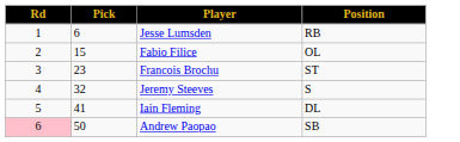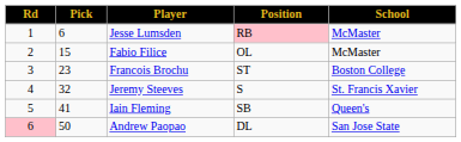+ column: School | McMaster | McMaster | Boston College | St. Francis Xavier | Queen's | San Jose State
Jesse Lumsden | Position: no background -> pink background
Iain Fleming | Position: DL -> SB
Andrew Paopao | Position: SB -> DL
